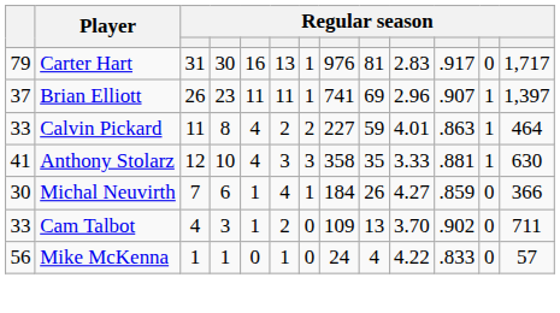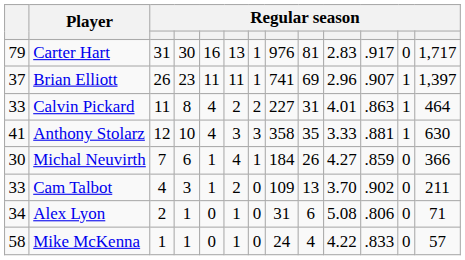Calvin Pickard | column 9: 59 -> 31
Cam Talbot | column 13: 711 -> 211
+ row: 34 | Alex Lyon | 2 | 1 | 0 | 1 | 0 | 31 | 6 | 5.08 | .806 | 0 | 71
Mike McKenna | column 1: 56 -> 58
